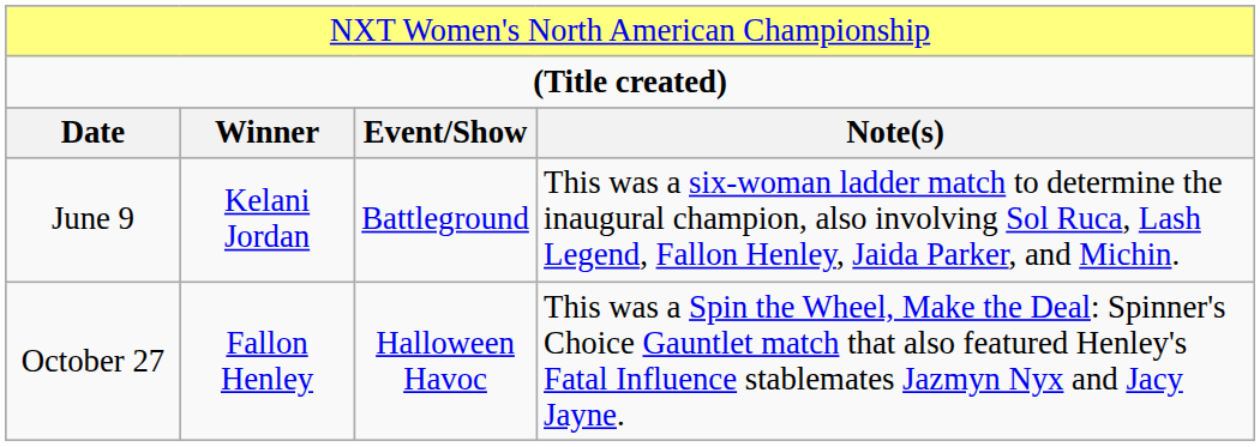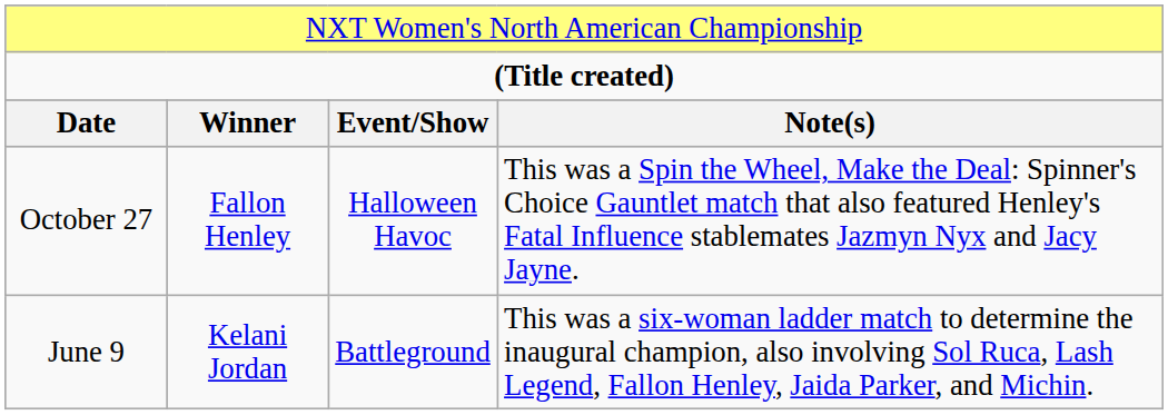rows swapped: June 9 <-> October 27
